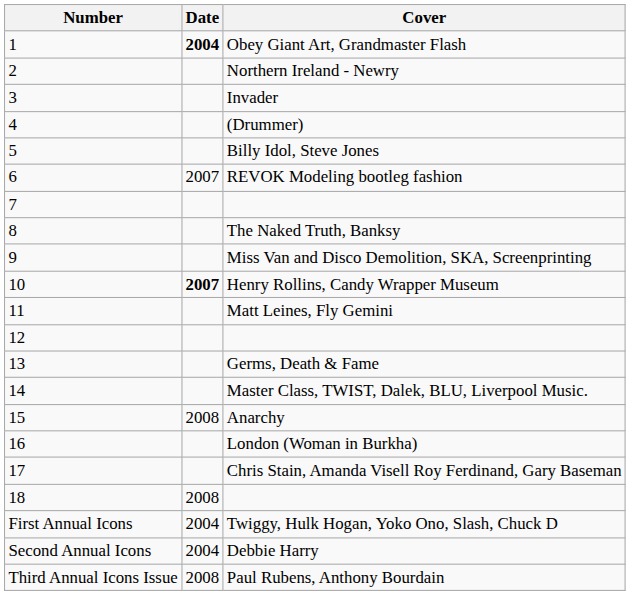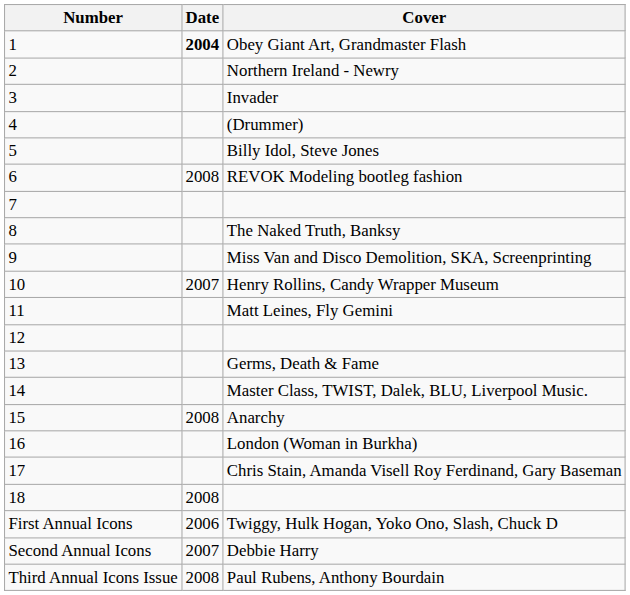REVOK Modeling bootleg fashion | Date: 2007 -> 2008
Henry Rollins, Candy Wrapper Museum | Date: bold -> normal
Twiggy, Hulk Hogan, Yoko Ono, Slash, Chuck D | Date: 2004 -> 2006
Debbie Harry | Date: 2004 -> 2007
